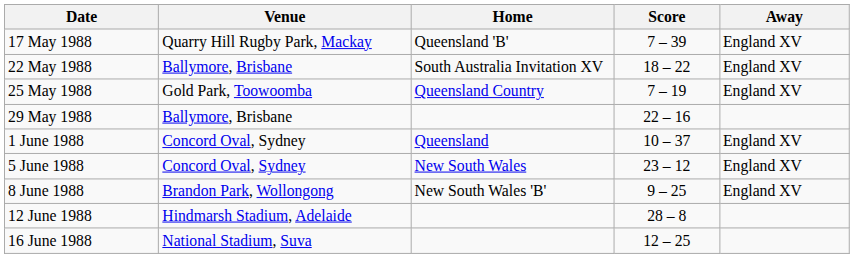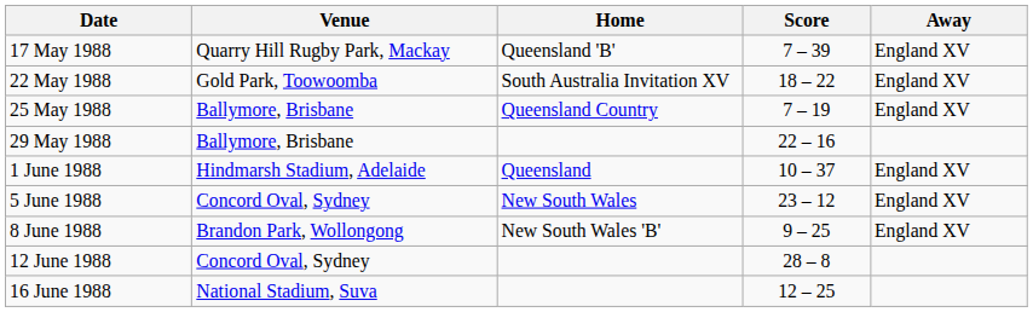22 May 1988 | Venue: Ballymore, Brisbane -> Gold Park, Toowoomba
25 May 1988 | Venue: Gold Park, Toowoomba -> Ballymore, Brisbane
1 June 1988 | Venue: Concord Oval, Sydney -> Hindmarsh Stadium, Adelaide
12 June 1988 | Venue: Hindmarsh Stadium, Adelaide -> Concord Oval, Sydney
